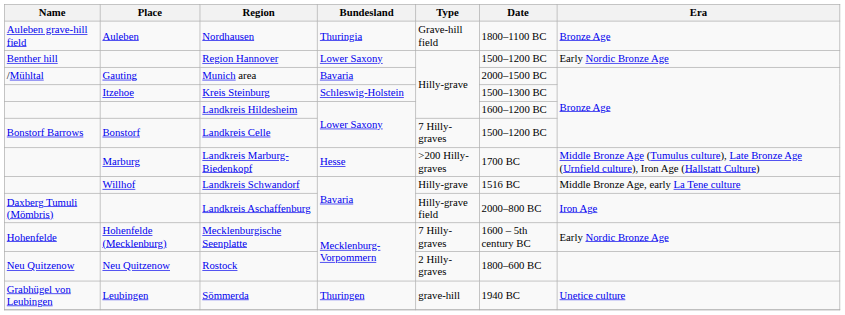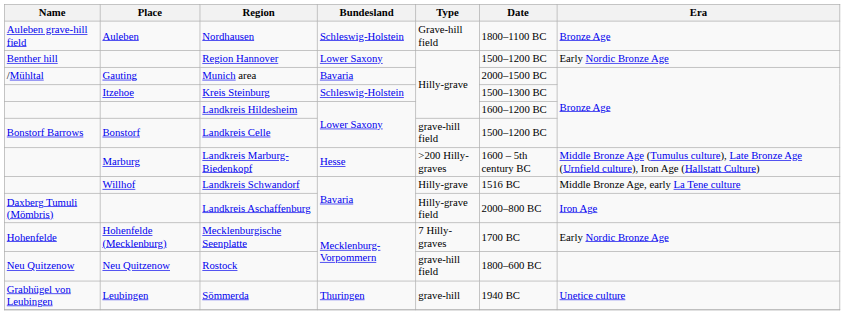Nordhausen | Bundesland: Thuringia -> Schleswig-Holstein
Landkreis Celle | Type: 7 Hilly-graves -> grave-hill field
Landkreis Marburg-Biedenkopf | Date: 1700 BC -> 1600 – 5th century BC
Mecklenburgische Seenplatte | Date: 1600 – 5th century BC -> 1700 BC
Rostock | Type: 2 Hilly-graves -> grave-hill field
